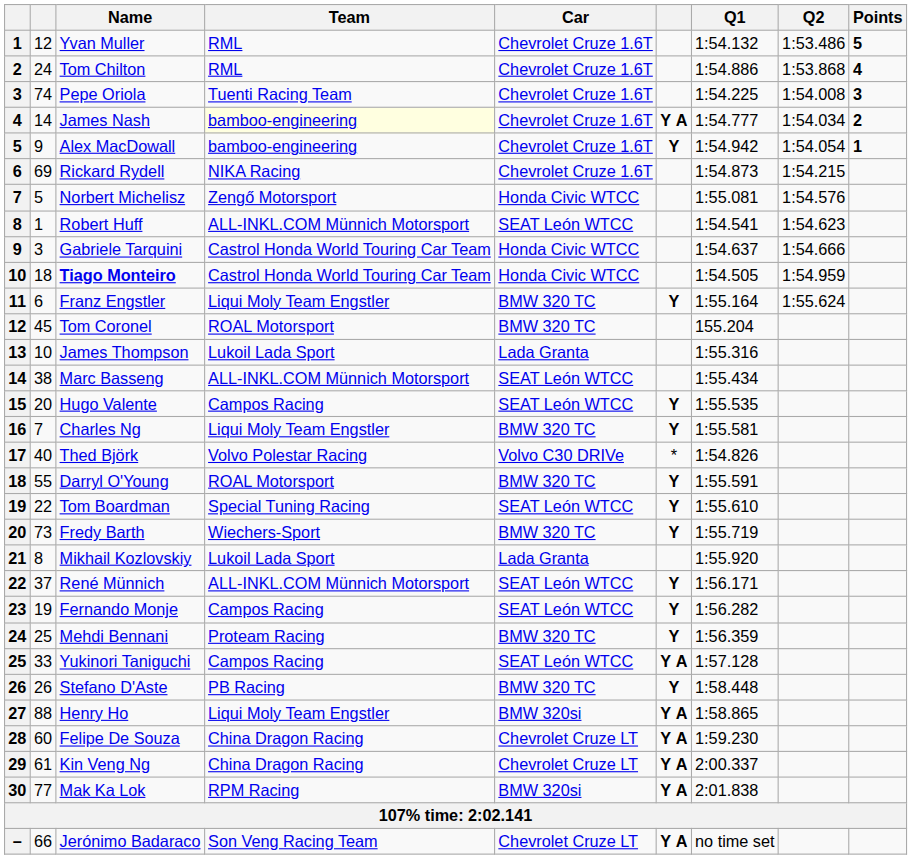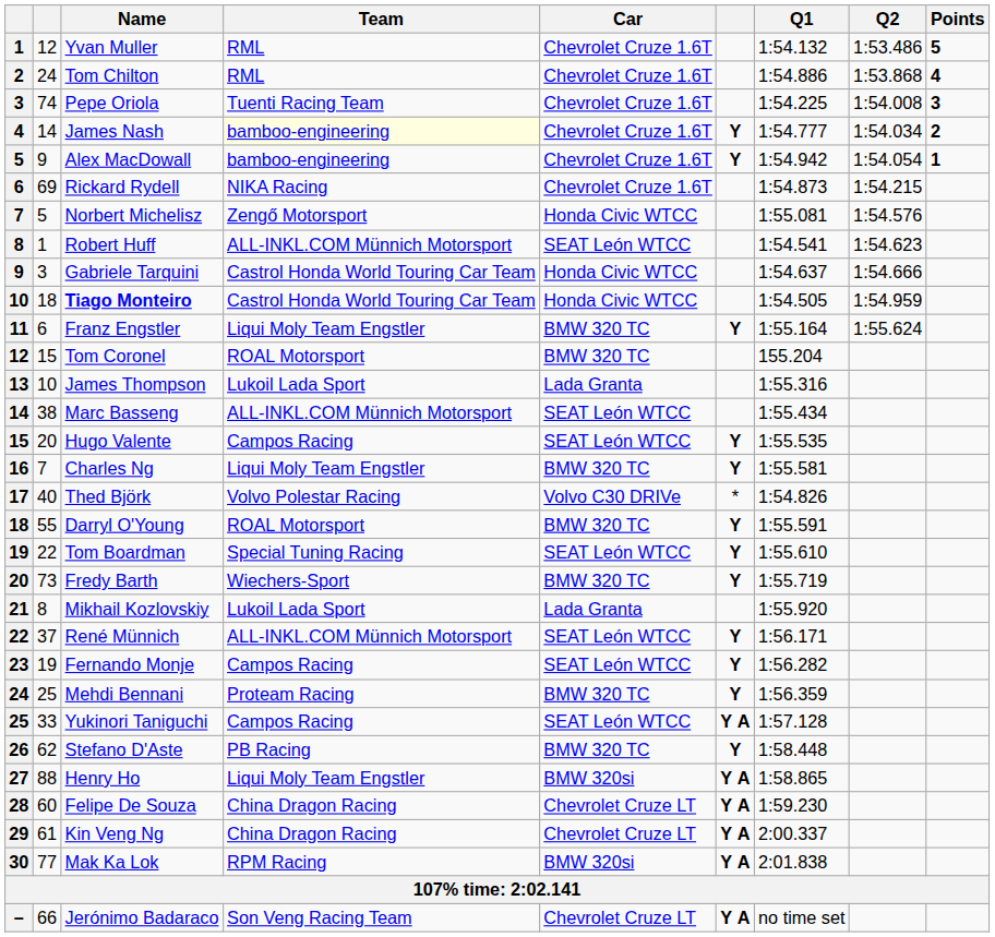James Nash | column 6: Y A -> Y
Tom Coronel | column 2: 45 -> 15
Stefano D'Aste | column 2: 26 -> 62
